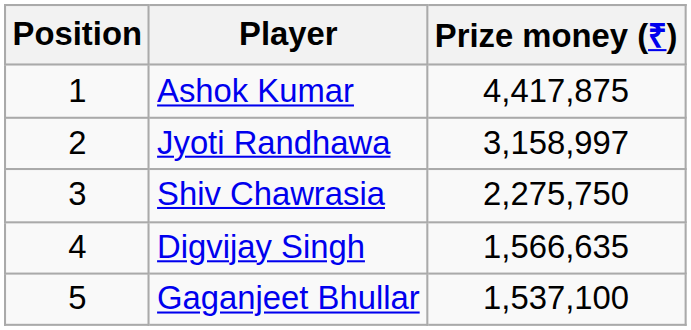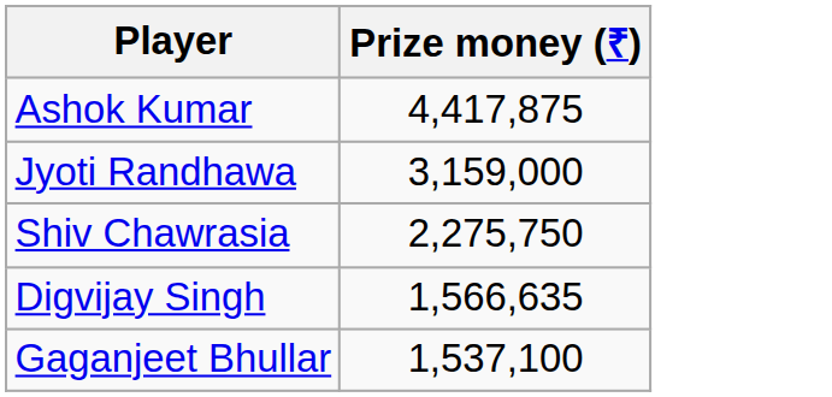- column: Position | 1 | 2 | 3 | 4 | 5
Jyoti Randhawa | Prize money (₹): 3,158,997 -> 3,159,000
